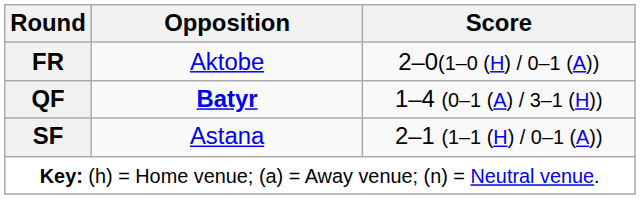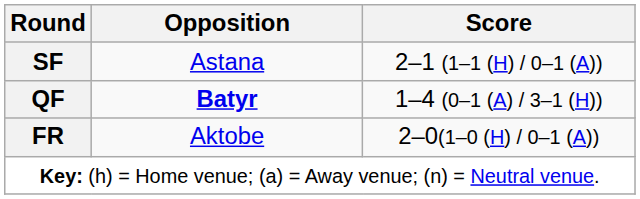rows swapped: FR <-> SF
